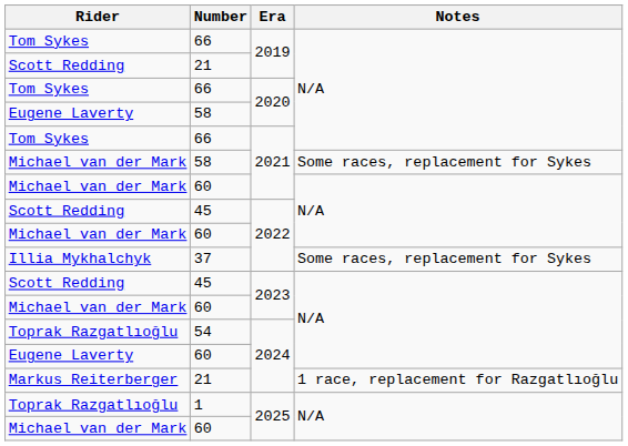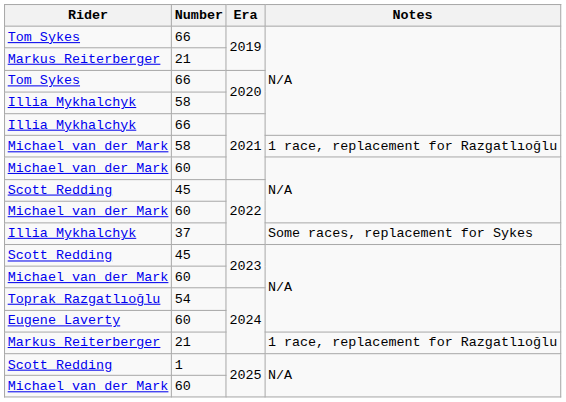21 / 2019 | Rider: Scott Redding -> Markus Reiterberger
58 / 2020 | Rider: Eugene Laverty -> Illia Mykhalchyk
66 / 2021 | Rider: Tom Sykes -> Illia Mykhalchyk
58 / 2021 | Notes: Some races, replacement for Sykes -> 1 race, replacement for Razgatlıoğlu
1 | Rider: Toprak Razgatlıoğlu -> Scott Redding
